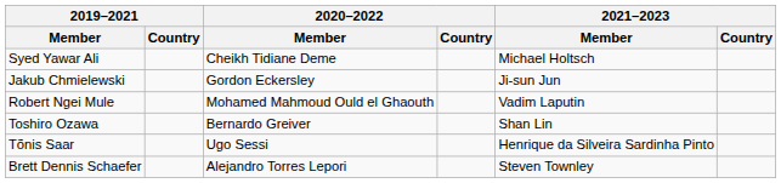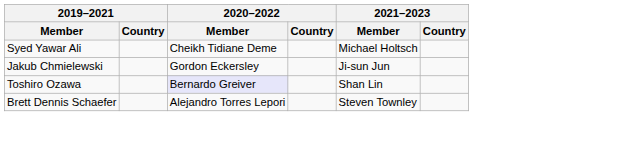- row: Robert Ngei Mule | Mohamed Mahmoud Ould el Ghaouth | Vadim Laputin
Toshiro Ozawa | 2020–2022 / Member: no background -> lavender background
- row: Tõnis Saar | Ugo Sessi | Henrique da Silveira Sardinha Pinto
